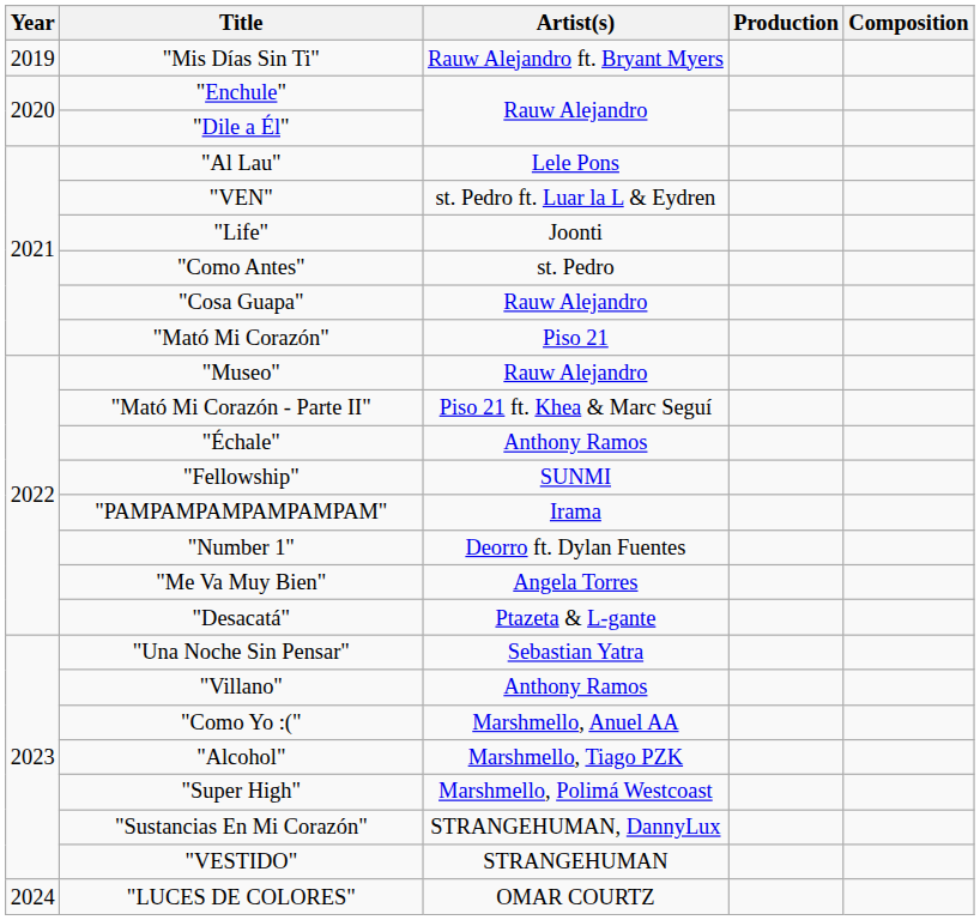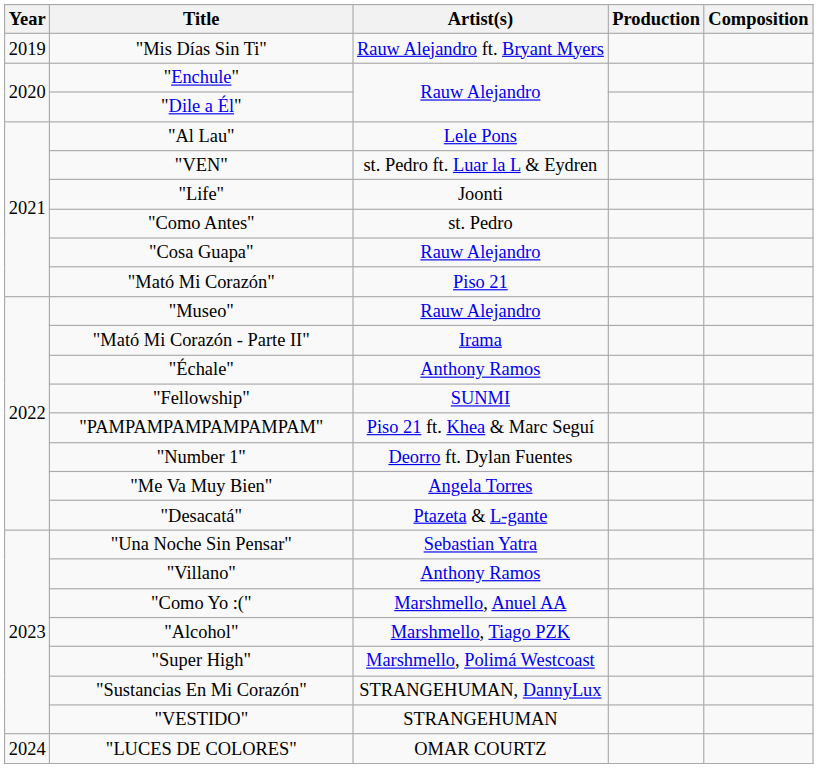"Mató Mi Corazón - Parte II" | Artist(s): Piso 21 ft. Khea & Marc Seguí -> Irama
"PAMPAMPAMPAMPAMPAM" | Artist(s): Irama -> Piso 21 ft. Khea & Marc Seguí
